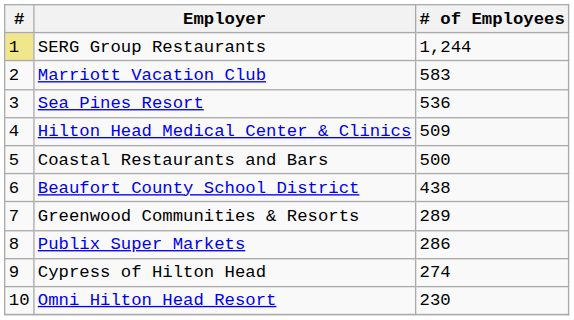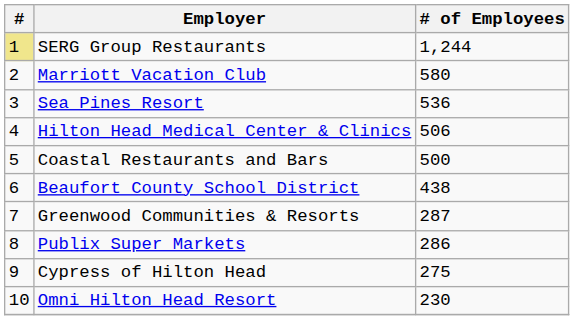Marriott Vacation Club | # of Employees: 583 -> 580
Hilton Head Medical Center & Clinics | # of Employees: 509 -> 506
Greenwood Communities & Resorts | # of Employees: 289 -> 287
Cypress of Hilton Head | # of Employees: 274 -> 275
